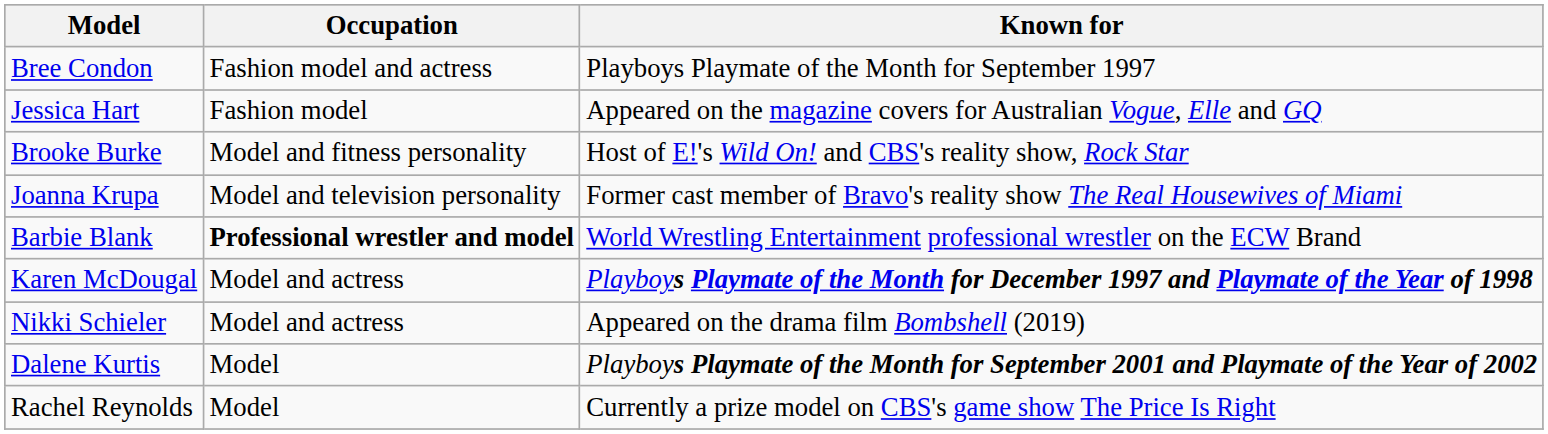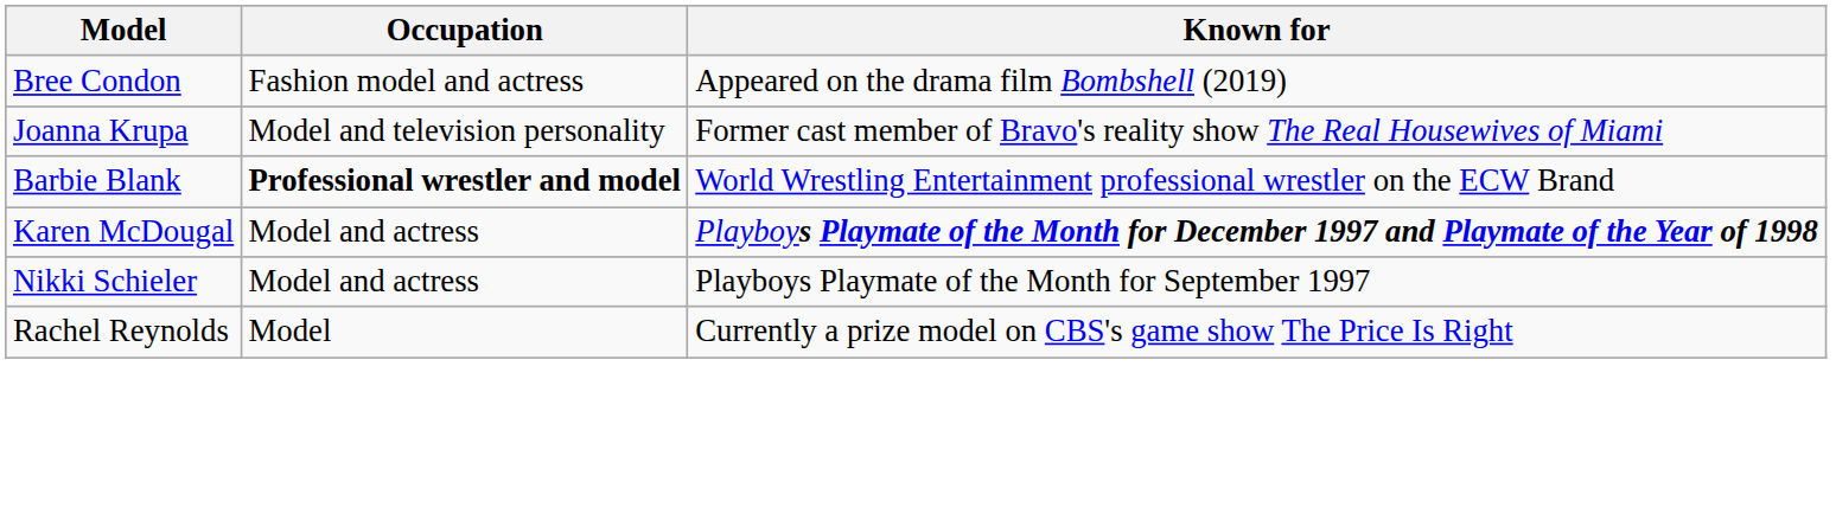Bree Condon | Known for: Playboys Playmate of the Month for September 1997 -> Appeared on the drama film Bombshell (2019)
- row: Jessica Hart | Fashion model | Appeared on the magazine covers for Australian Vogue, Elle and GQ
- row: Brooke Burke | Model and fitness personality | Host of E!'s Wild On! and CBS's reality show, Rock Star
Nikki Schieler | Known for: Appeared on the drama film Bombshell (2019) -> Playboys Playmate of the Month for September 1997
- row: Dalene Kurtis | Model | Playboys Playmate of the Month for September 2001 and Playmate of the Year of 2002
